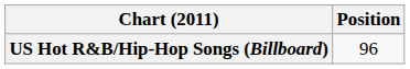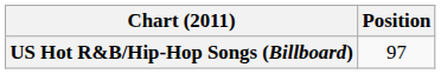US Hot R&B/Hip-Hop Songs (Billboard) | Position: 96 -> 97
